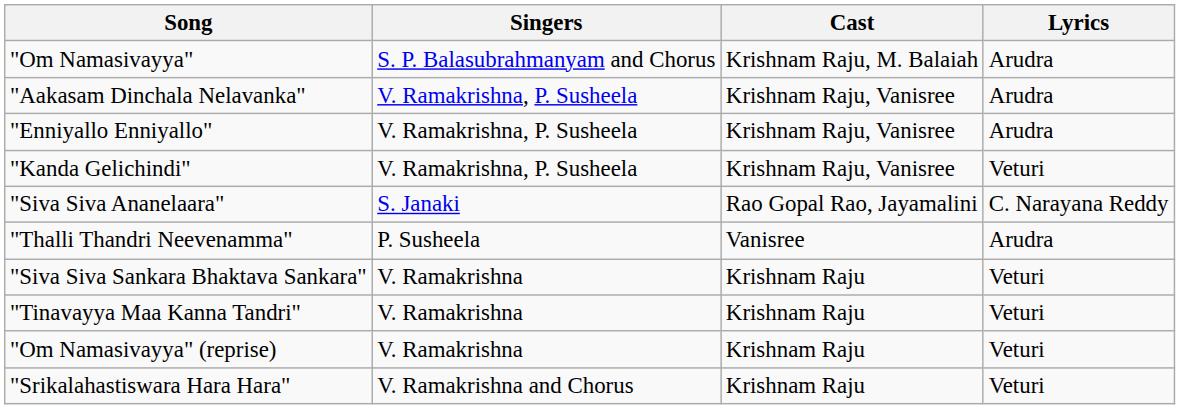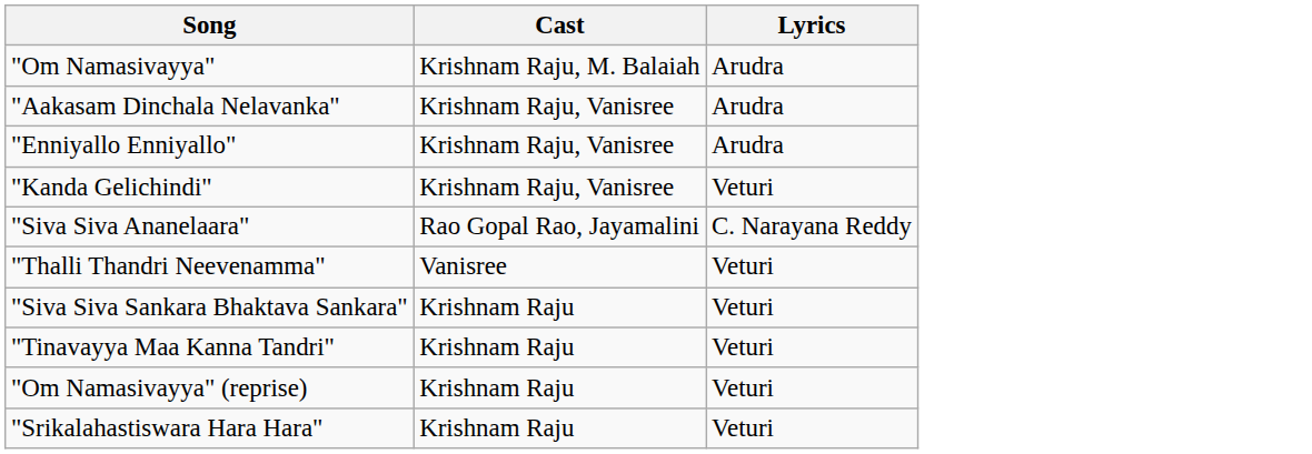- column: Singers | S. P. Balasubrahmanyam and Chorus | V. Ramakrishna, P. Susheela | V. Ramakrishna, P. Susheela | V. Ramakrishna, P. Susheela | S. Janaki | P. Susheela | V. Ramakrishna | V. Ramakrishna | V. Ramakrishna | V. Ramakrishna and Chorus
"Thalli Thandri Neevenamma" | Lyrics: Arudra -> Veturi
